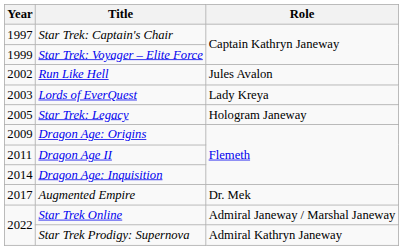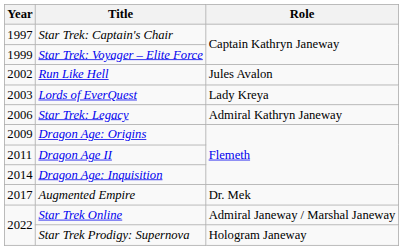Star Trek: Legacy | Year: 2005 -> 2006
Star Trek: Legacy | Role: Hologram Janeway -> Admiral Kathryn Janeway
Star Trek Prodigy: Supernova | Role: Admiral Kathryn Janeway -> Hologram Janeway
